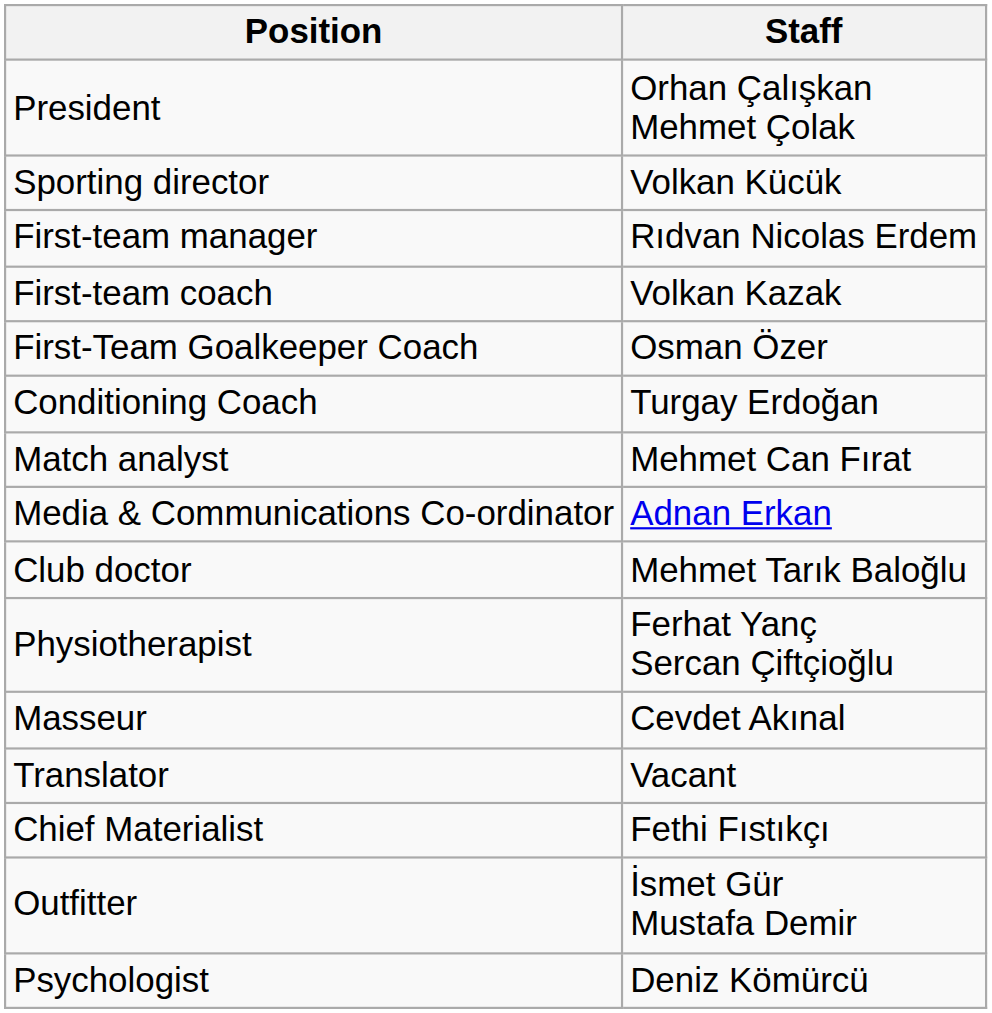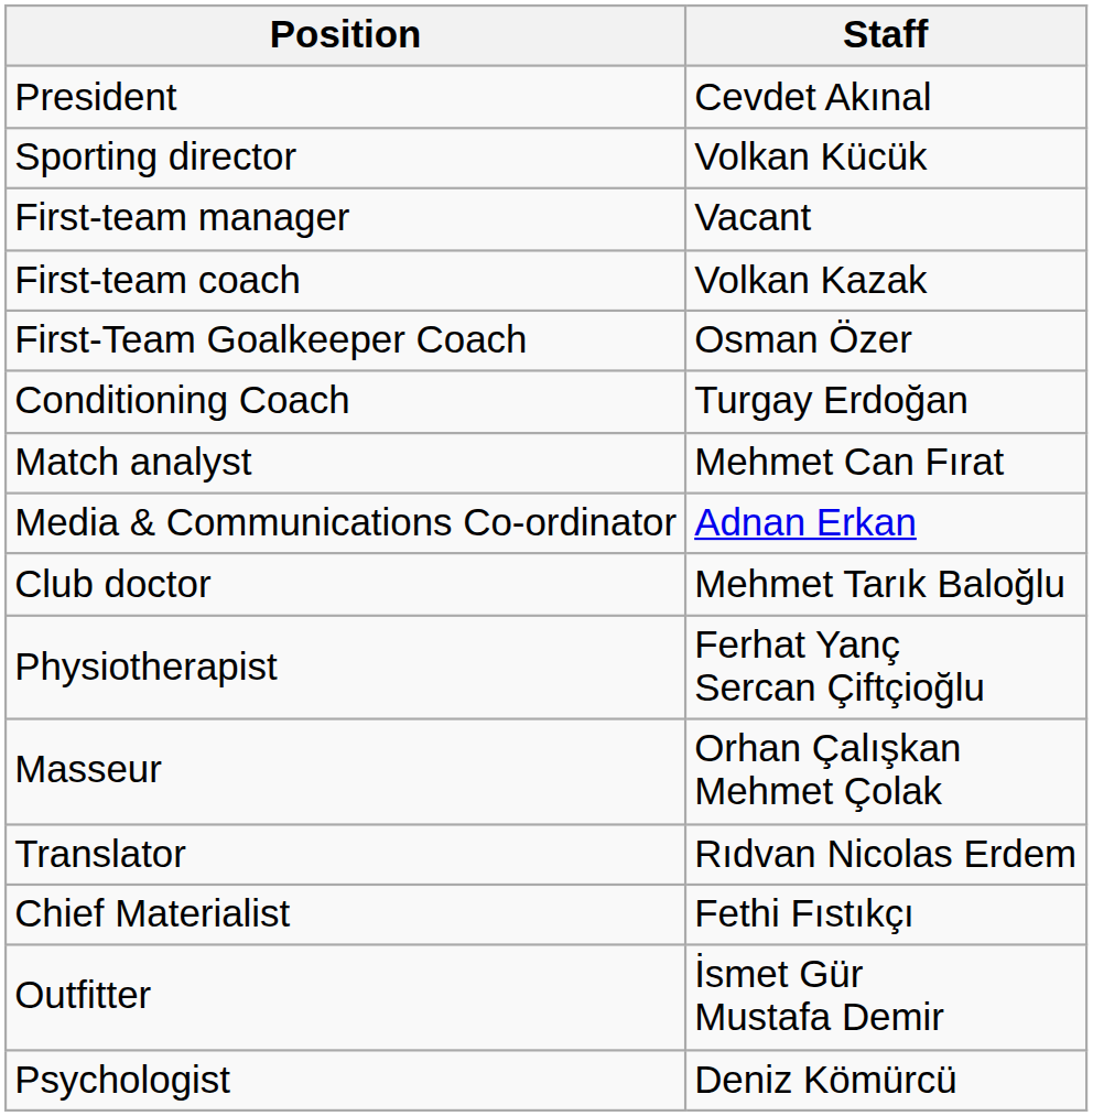President | Staff: Orhan Çalışkan Mehmet Çolak -> Cevdet Akınal
First-team manager | Staff: Rıdvan Nicolas Erdem -> Vacant
Masseur | Staff: Cevdet Akınal -> Orhan Çalışkan Mehmet Çolak
Translator | Staff: Vacant -> Rıdvan Nicolas Erdem
